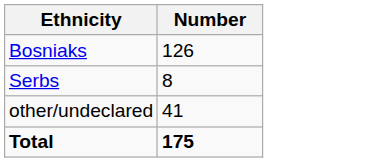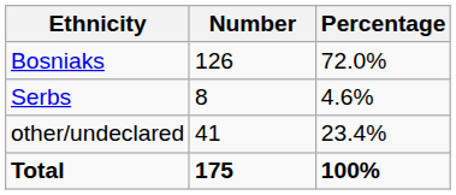+ column: Percentage | 72.0% | 4.6% | 23.4% | 100%
